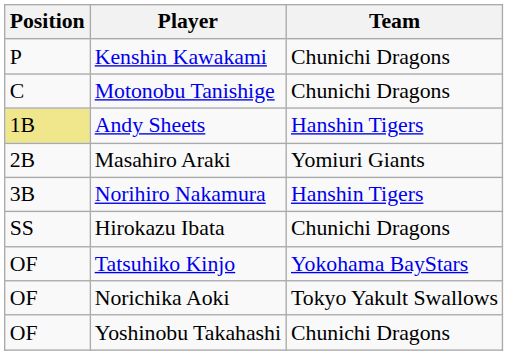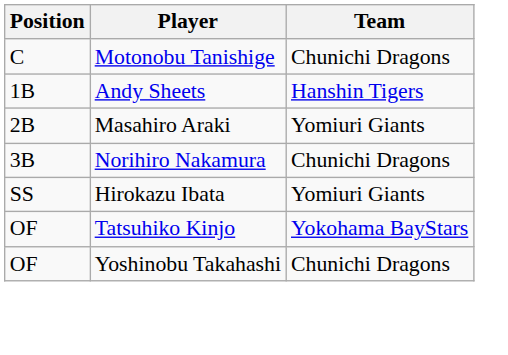- row: P | Kenshin Kawakami | Chunichi Dragons
Andy Sheets | Position: khaki background -> no background
Norihiro Nakamura | Team: Hanshin Tigers -> Chunichi Dragons
Hirokazu Ibata | Team: Chunichi Dragons -> Yomiuri Giants
- row: OF | Norichika Aoki | Tokyo Yakult Swallows
